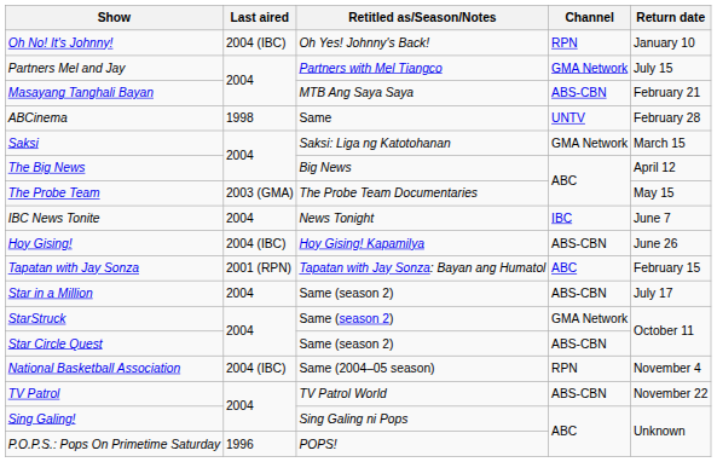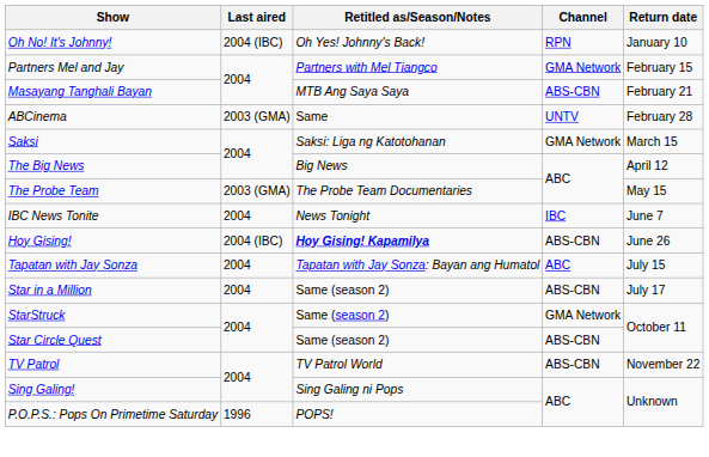Partners Mel and Jay | Return date: July 15 -> February 15
ABCinema | Last aired: 1998 -> 2003 (GMA)
Hoy Gising! | Retitled as/Season/Notes: normal -> bold
Tapatan with Jay Sonza | Last aired: 2001 (RPN) -> 2004
Tapatan with Jay Sonza | Return date: February 15 -> July 15
- row: National Basketball Association | 2004 (IBC) | Same (2004–05 season) | RPN | November 4
